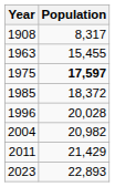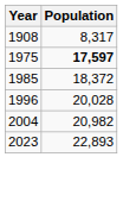- row: 1963 | 15,455
- row: 2011 | 21,429
